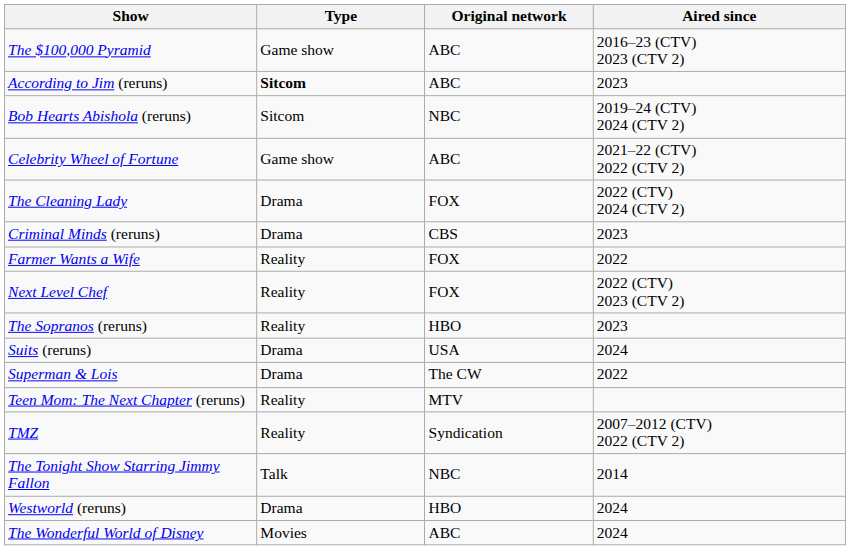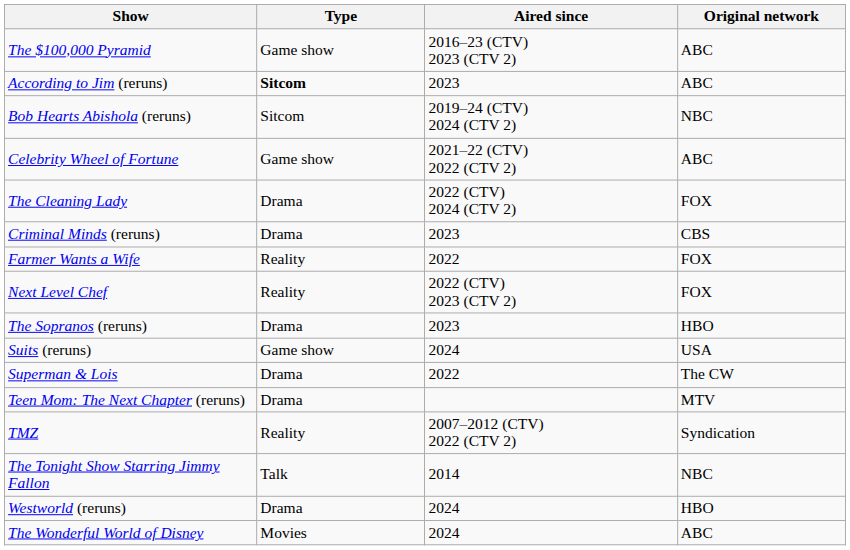columns swapped: Original network <-> Aired since
The Sopranos (reruns) | Type: Reality -> Drama
Suits (reruns) | Type: Drama -> Game show
Teen Mom: The Next Chapter (reruns) | Type: Reality -> Drama
